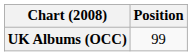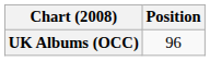UK Albums (OCC) | Position: 99 -> 96
